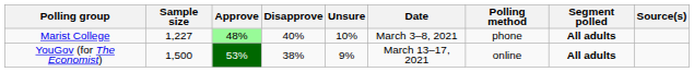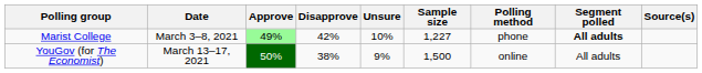columns swapped: Date <-> Sample size
Marist College | Approve: 48% -> 49%
Marist College | Disapprove: 40% -> 42%
YouGov (for The Economist) | Approve: 53% -> 50%
YouGov (for The Economist) | Segment polled: bold -> normal
